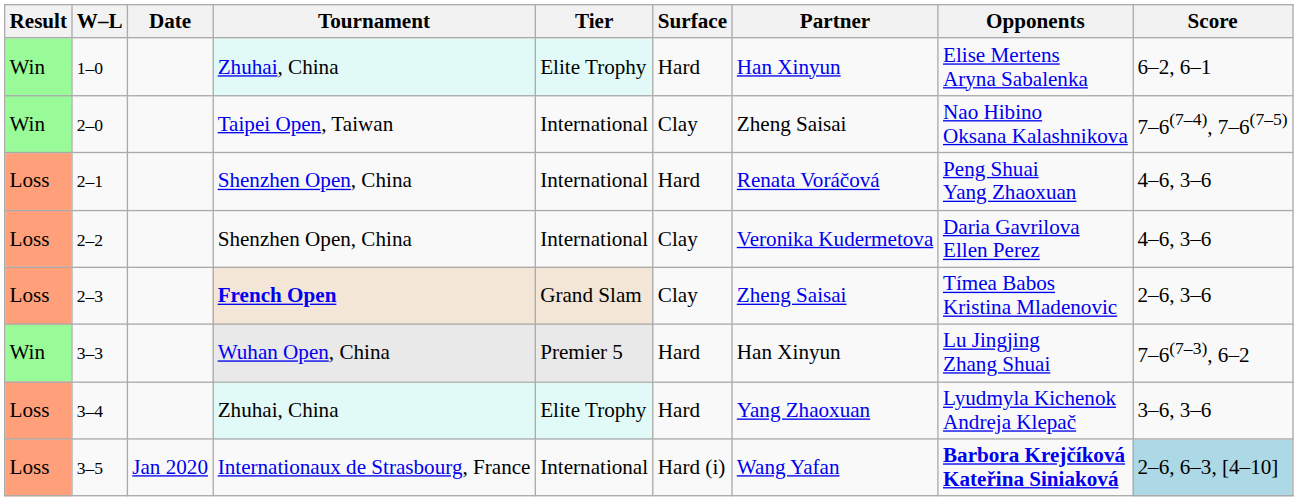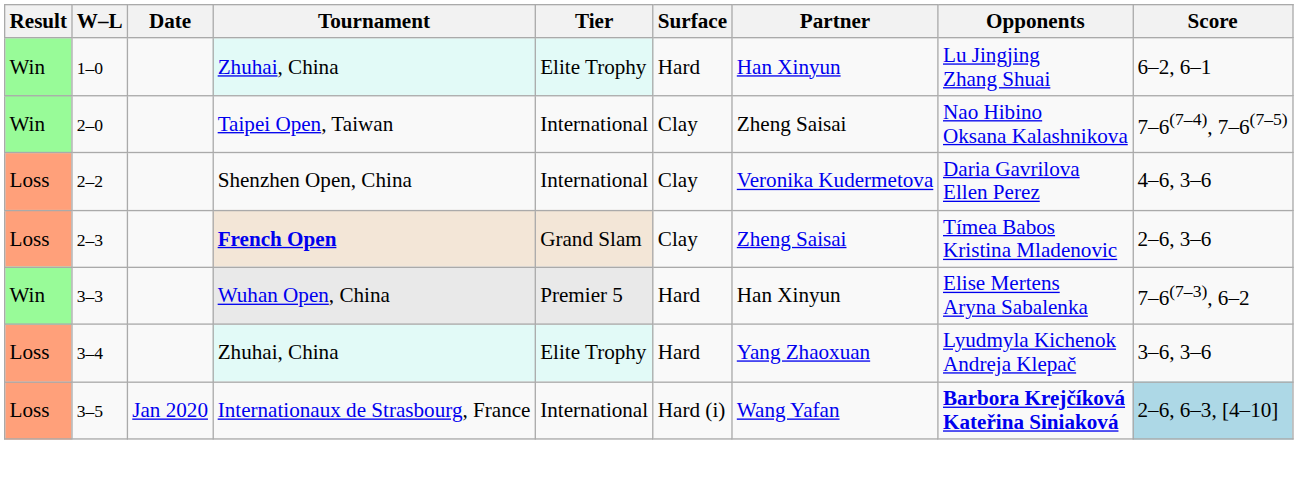1–0 | Opponents: Elise Mertens Aryna Sabalenka -> Lu Jingjing Zhang Shuai
- row: Loss | 2–1 | Shenzhen Open, China | International | Hard | Renata Voráčová | Peng Shuai Yang Zhaoxuan | 4–6, 3–6
3–3 | Opponents: Lu Jingjing Zhang Shuai -> Elise Mertens Aryna Sabalenka
